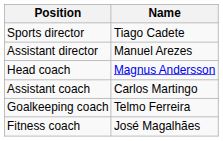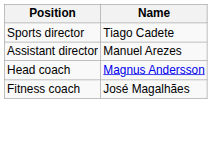- row: Assistant coach | Carlos Martingo
- row: Goalkeeping coach | Telmo Ferreira
